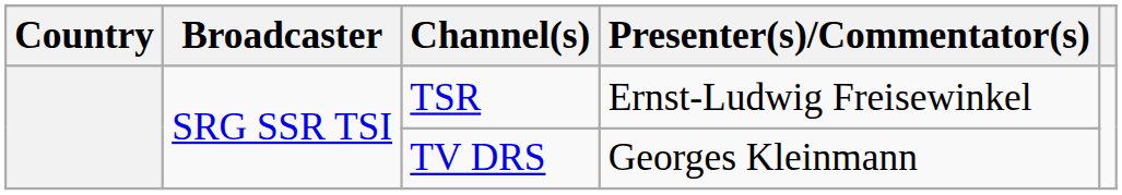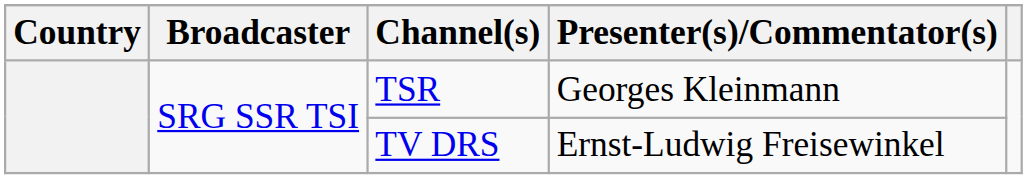TSR | Presenter(s)/Commentator(s): Ernst-Ludwig Freisewinkel -> Georges Kleinmann
TV DRS | Presenter(s)/Commentator(s): Georges Kleinmann -> Ernst-Ludwig Freisewinkel
